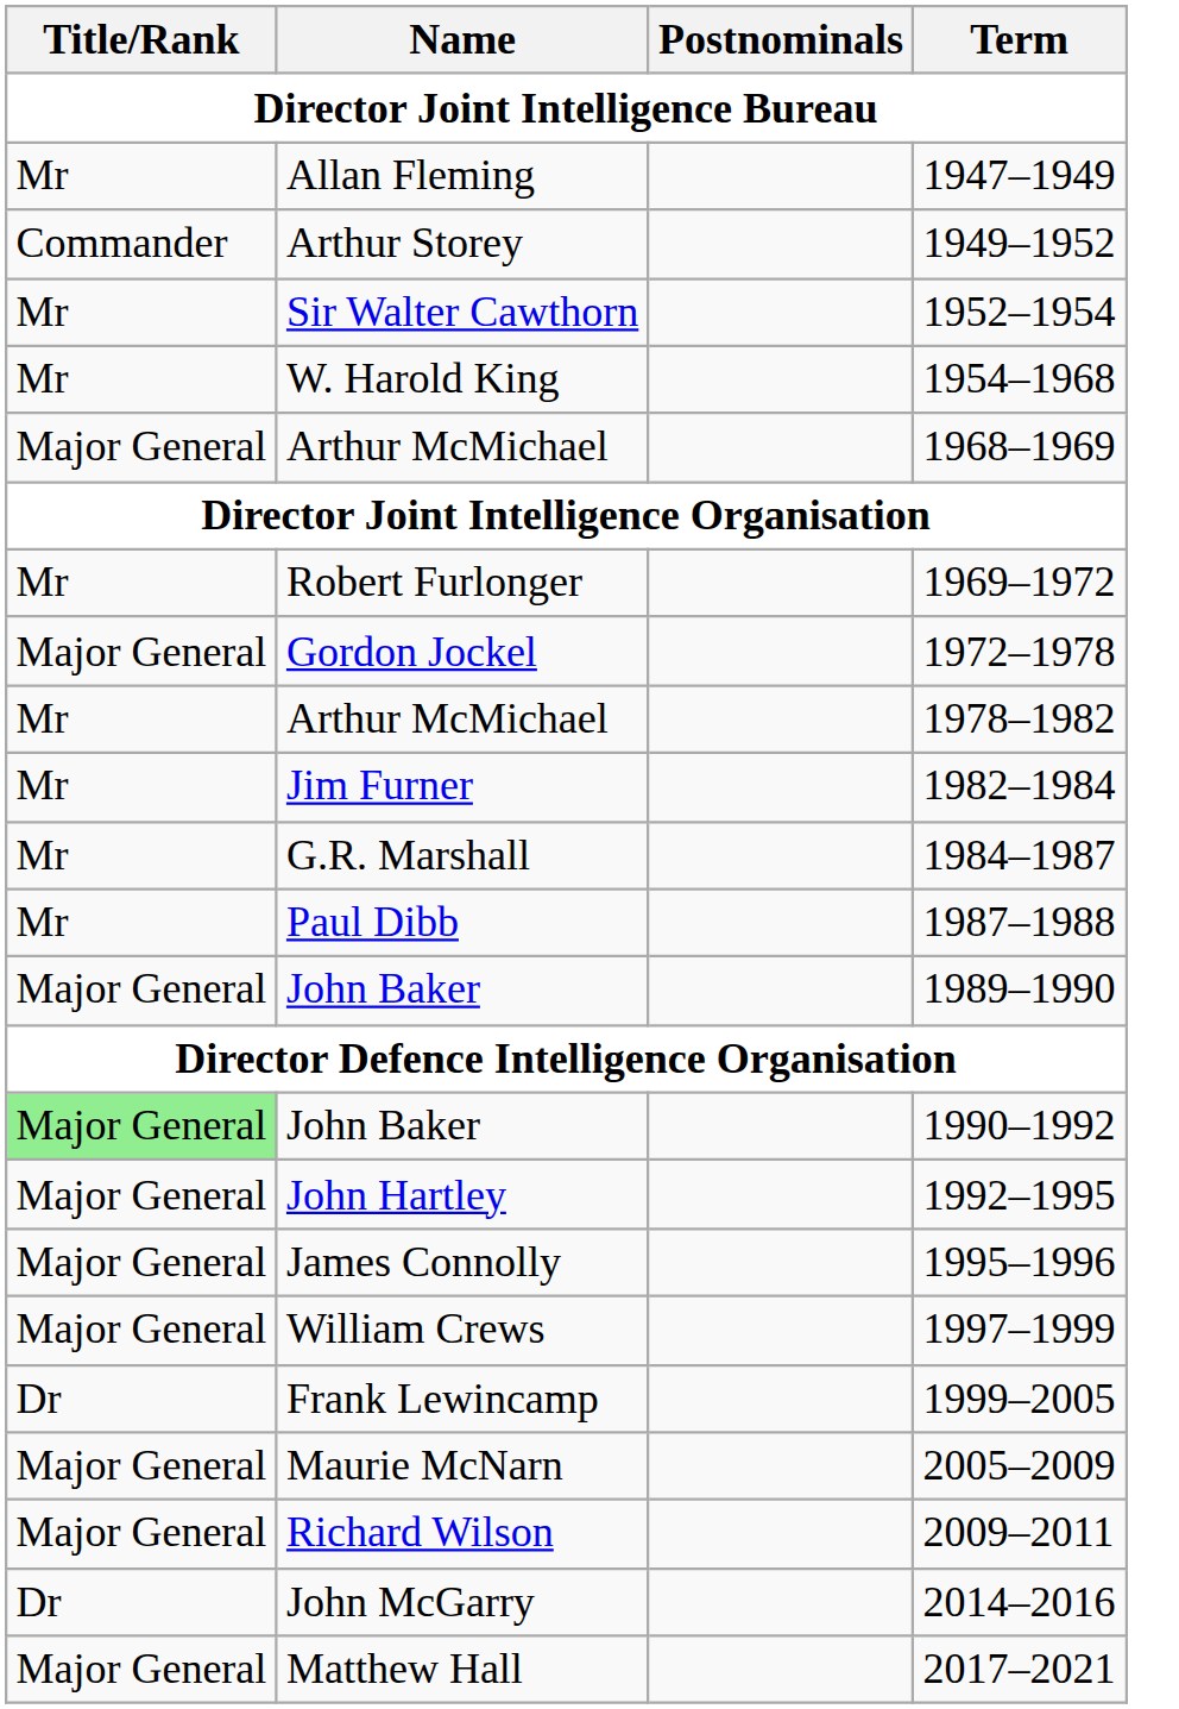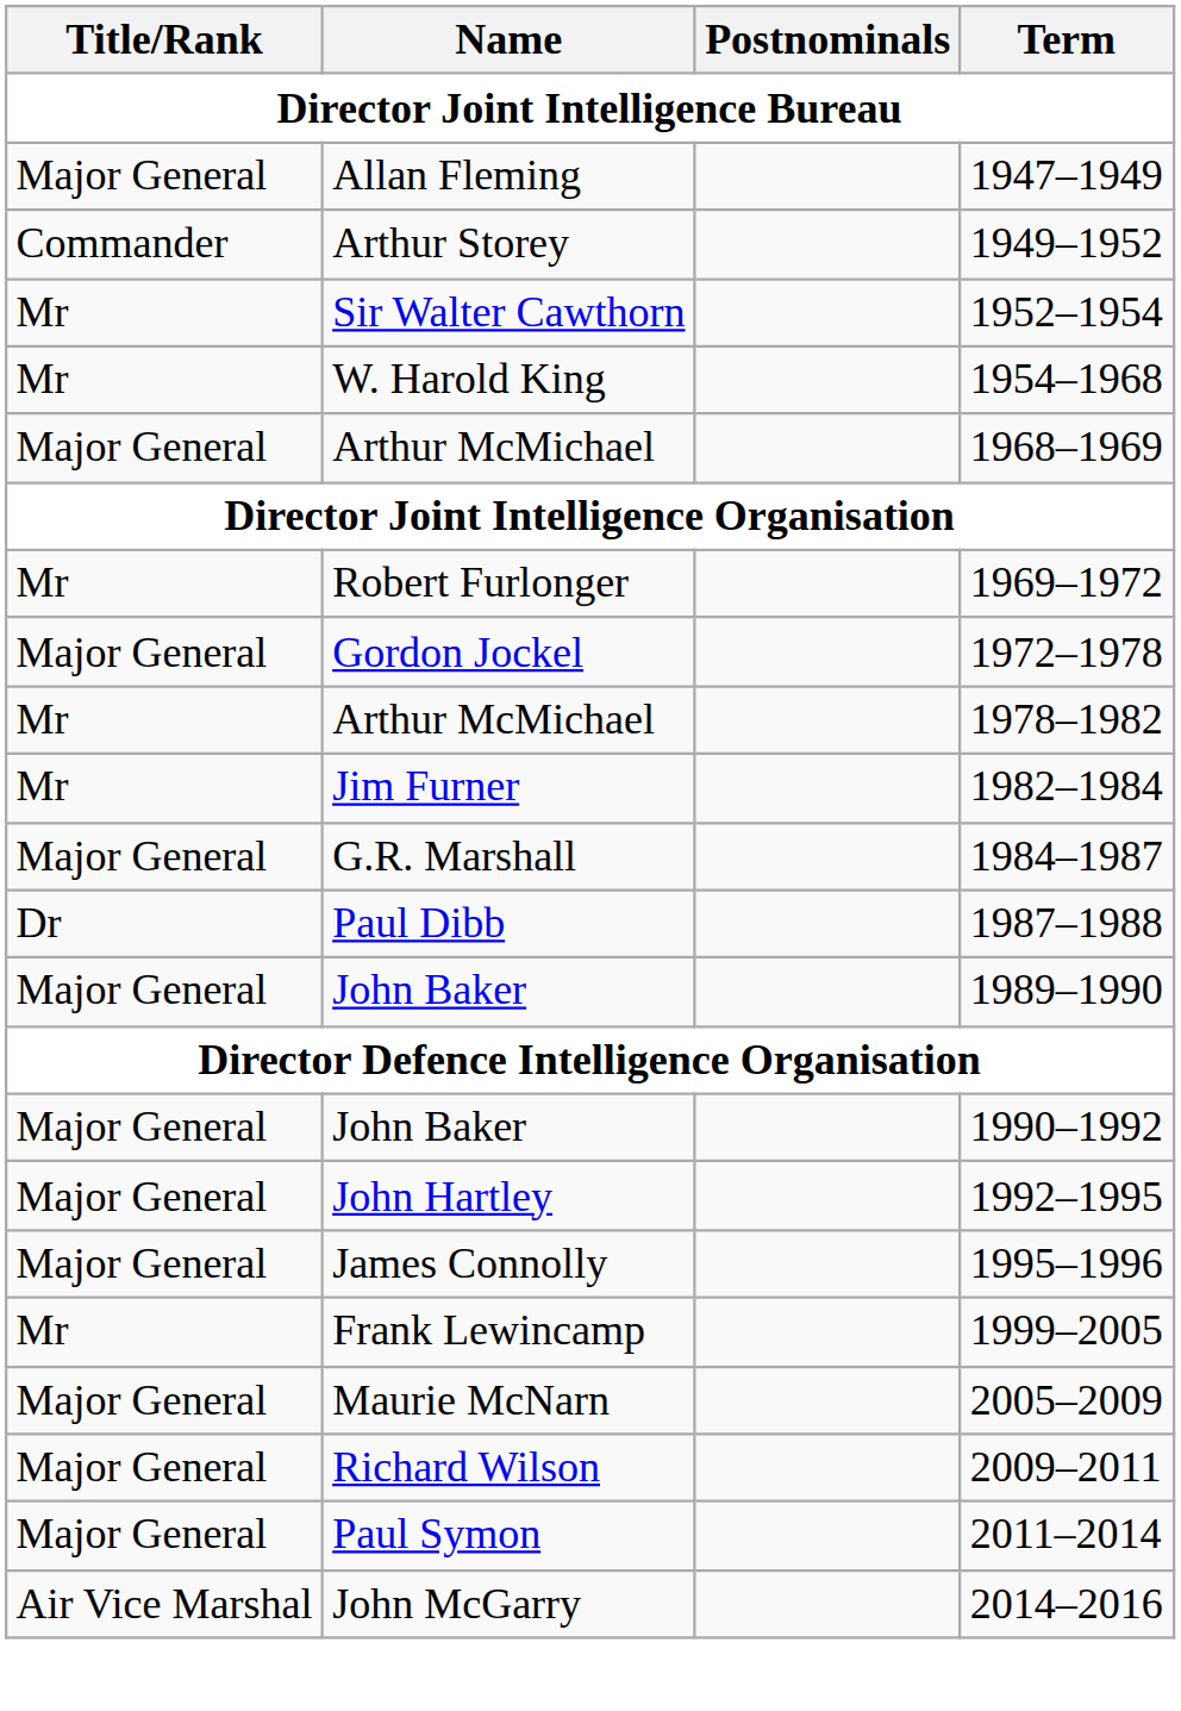Allan Fleming | Title/Rank: Mr -> Major General
G.R. Marshall | Title/Rank: Mr -> Major General
Paul Dibb | Title/Rank: Mr -> Dr
John Baker / 1990–1992 | Title/Rank: lightgreen background -> no background
- row: Major General | William Crews | 1997–1999
Frank Lewincamp | Title/Rank: Dr -> Mr
+ row: Major General | Paul Symon | 2011–2014
John McGarry | Title/Rank: Dr -> Air Vice Marshal
- row: Major General | Matthew Hall | 2017–2021
